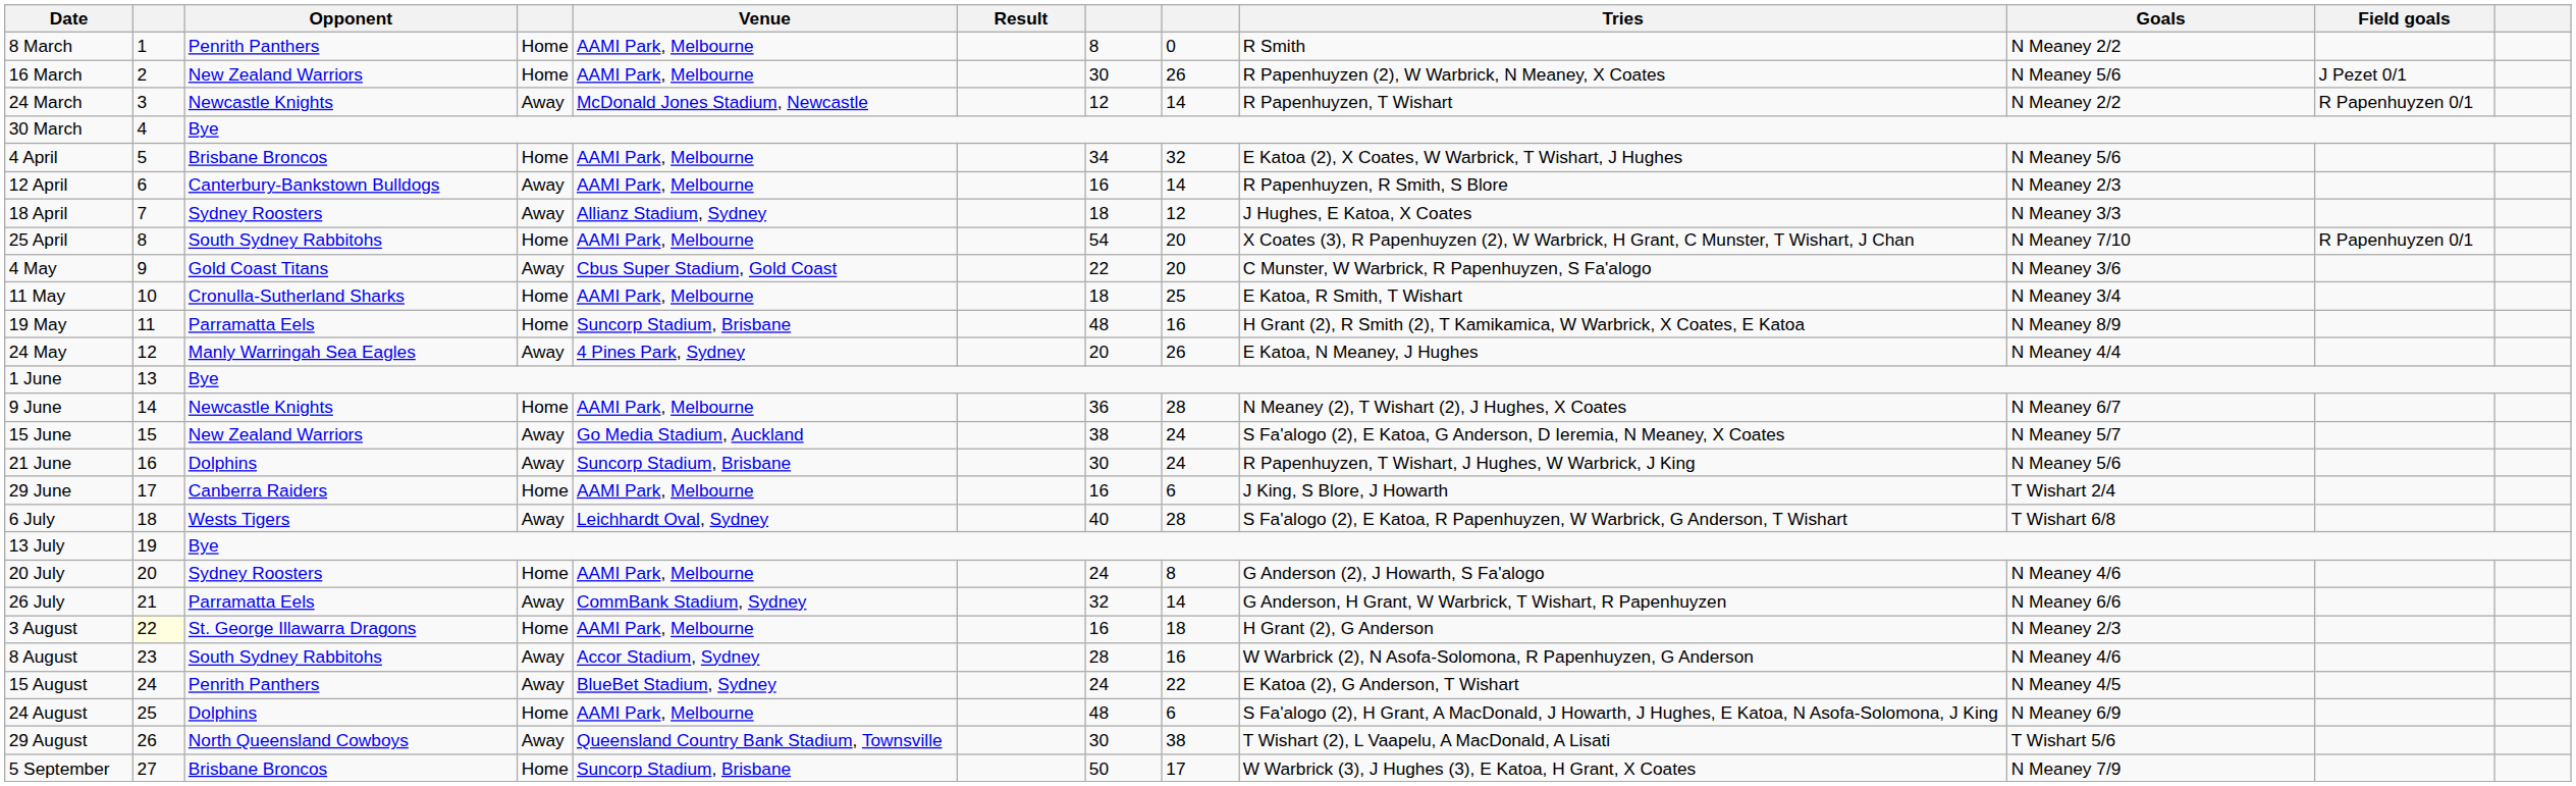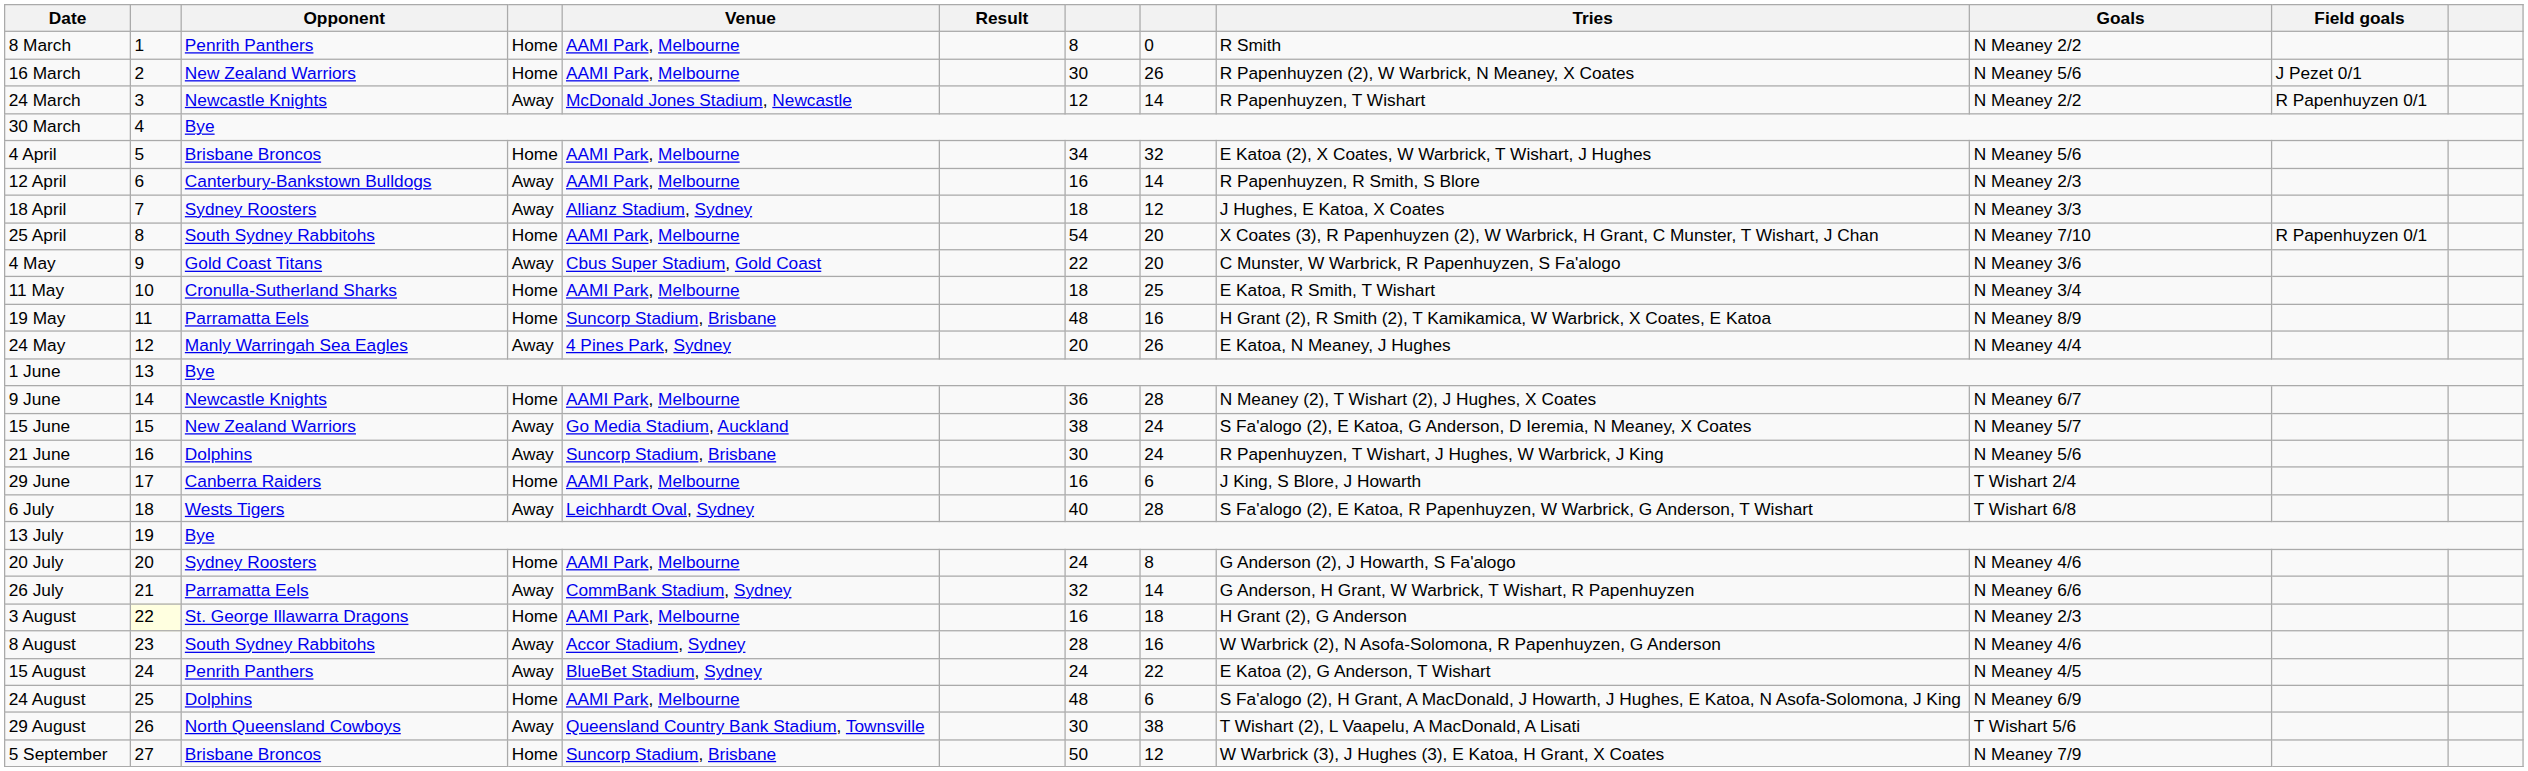5 September | column 8: 17 -> 12
